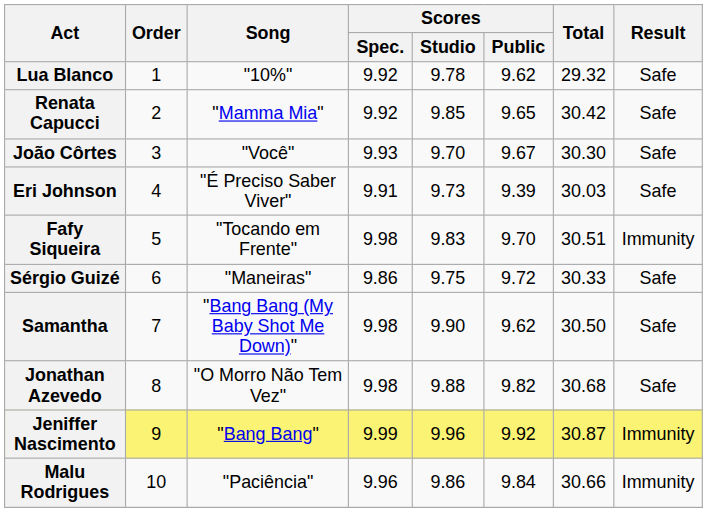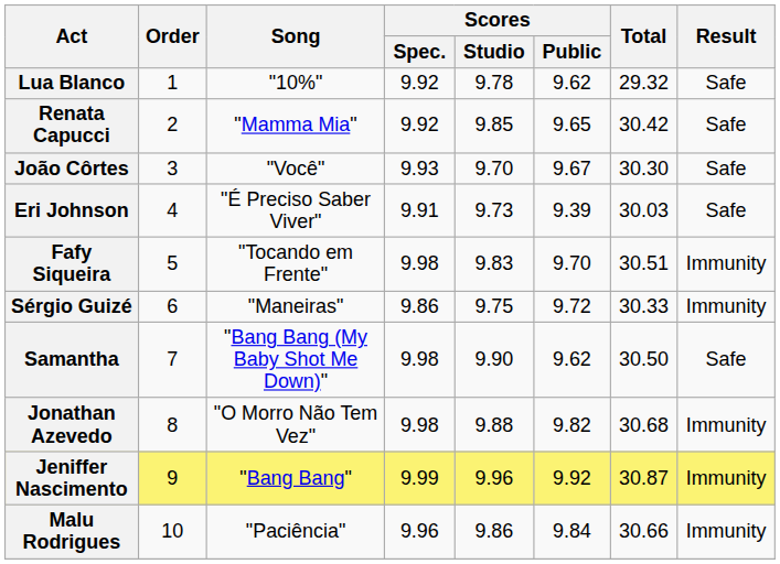Sérgio Guizé | Result: Safe -> Immunity
Jonathan Azevedo | Result: Safe -> Immunity
